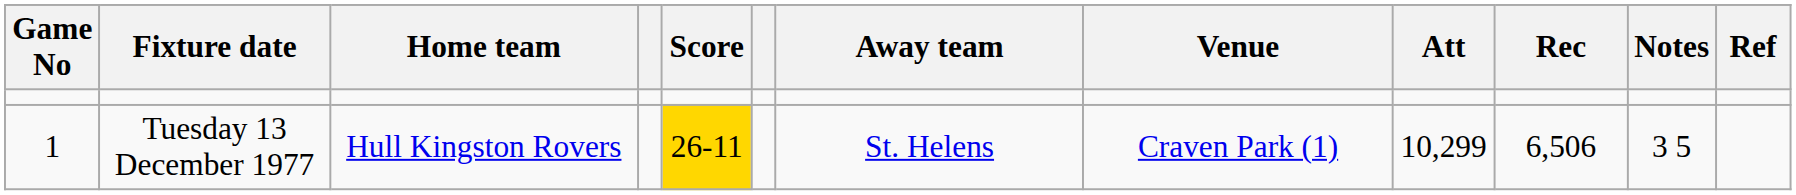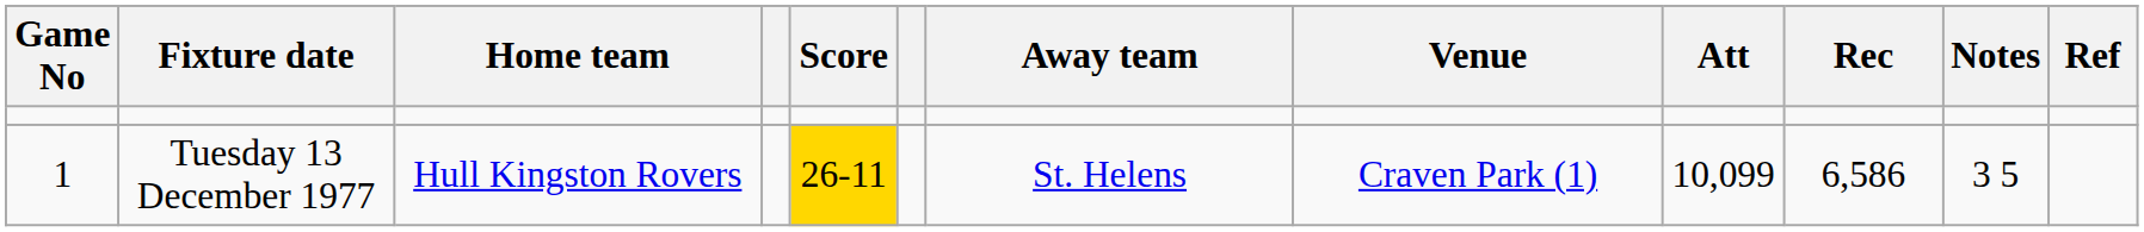Tuesday 13 December 1977 | Att: 10,299 -> 10,099
Tuesday 13 December 1977 | Rec: 6,506 -> 6,586
